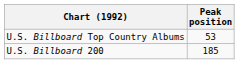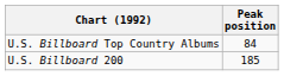U.S. Billboard Top Country Albums | Peak position: 53 -> 84
